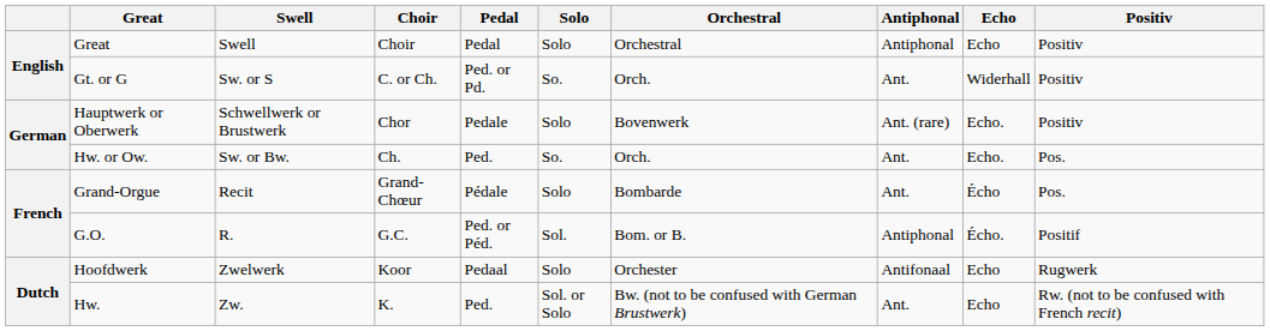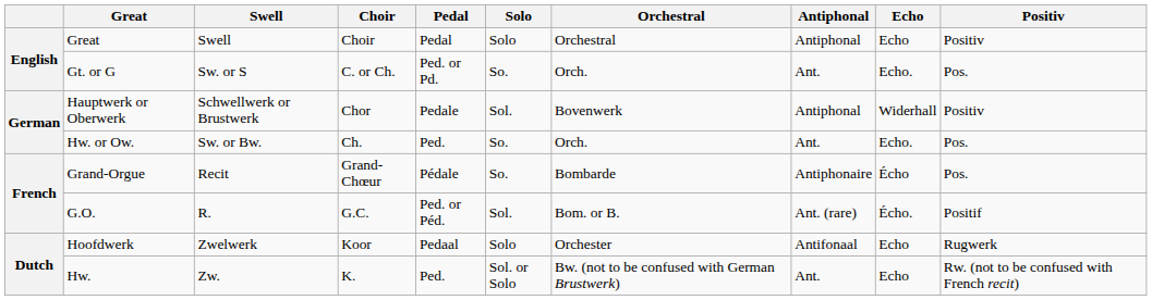Gt. or G | Echo: Widerhall -> Echo.
Gt. or G | Positiv: Positiv -> Pos.
Hauptwerk or Oberwerk | Solo: Solo -> Sol.
Hauptwerk or Oberwerk | Antiphonal: Ant. (rare) -> Antiphonal
Hauptwerk or Oberwerk | Echo: Echo. -> Widerhall
Grand-Orgue | Solo: Solo -> So.
Grand-Orgue | Antiphonal: Ant. -> Antiphonaire
G.O. | Antiphonal: Antiphonal -> Ant. (rare)
